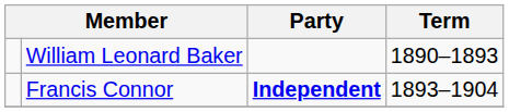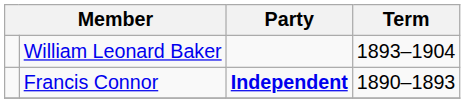William Leonard Baker | Term: 1890–1893 -> 1893–1904
Francis Connor | Term: 1893–1904 -> 1890–1893
